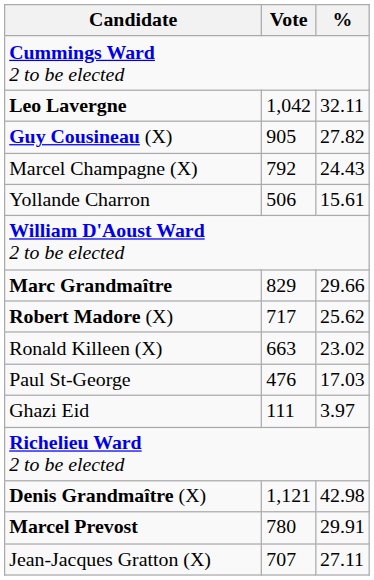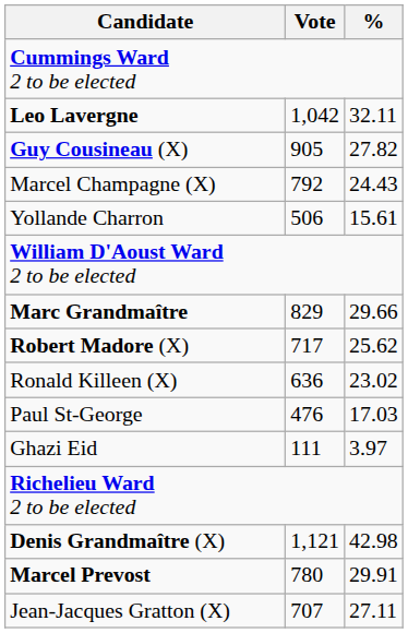Ronald Killeen (X) | Vote: 663 -> 636
